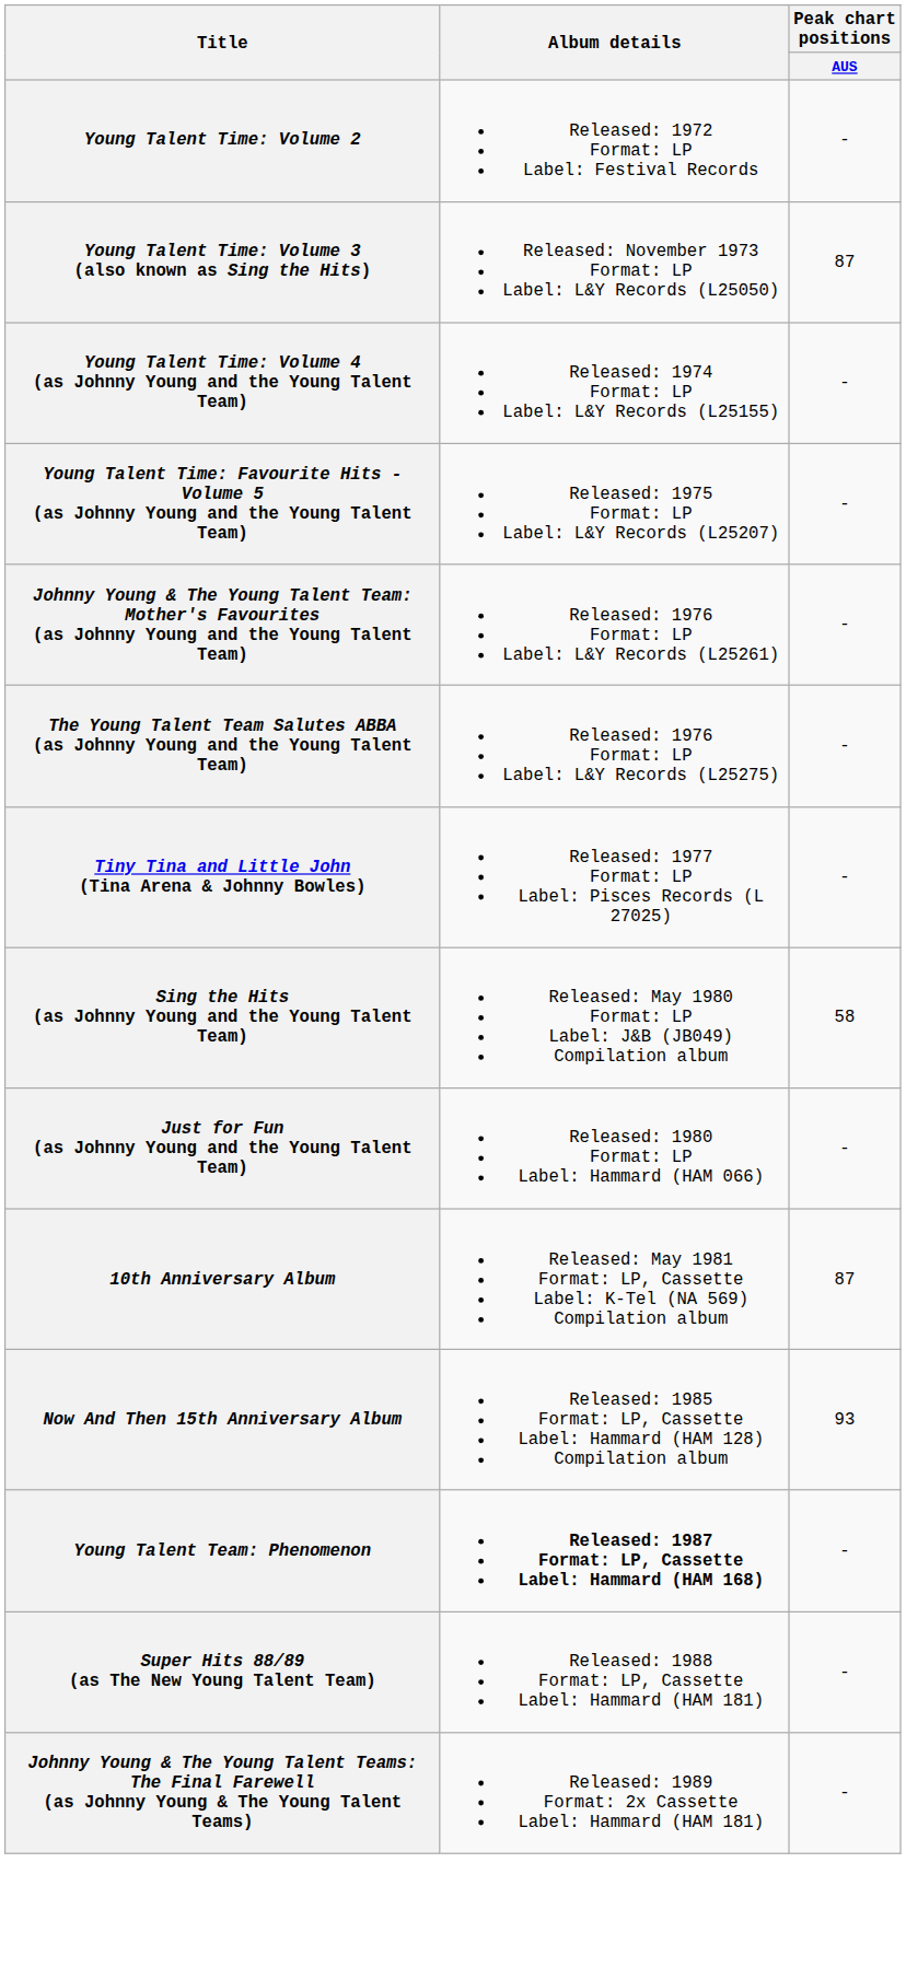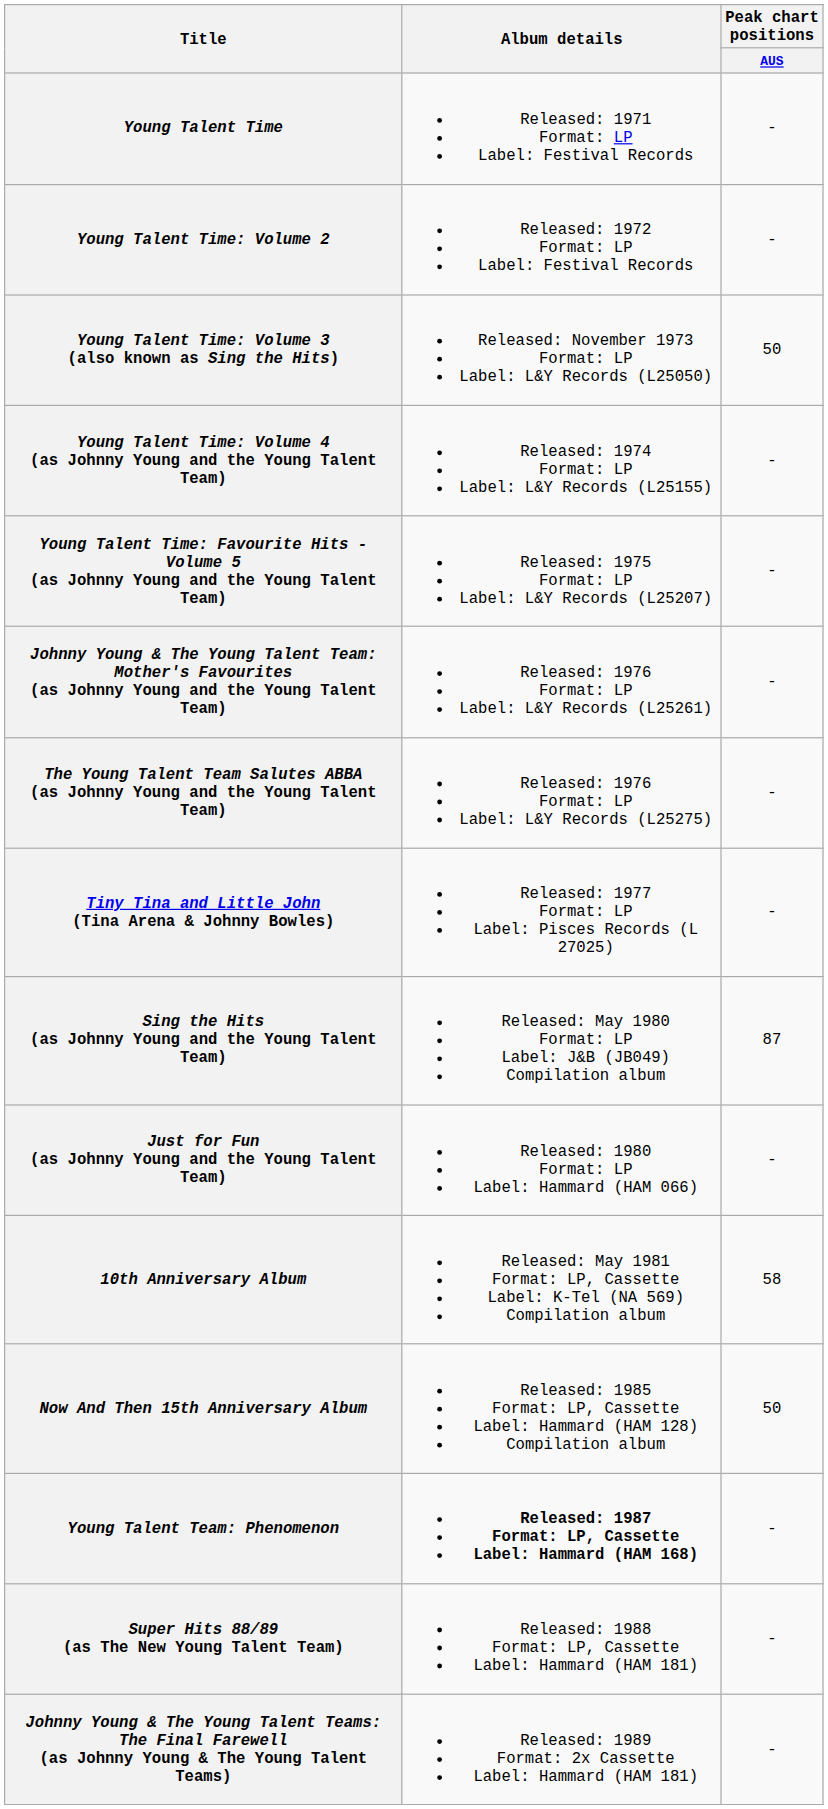+ row: Young Talent Time | Released: 1971 Format: LP Label: Festival Records | -
Young Talent Time: Volume 3 (also known as Sing the Hits) | Peak chart positions / AUS: 87 -> 50
Sing the Hits (as Johnny Young and the Young Talent Team) | Peak chart positions / AUS: 58 -> 87
10th Anniversary Album | Peak chart positions / AUS: 87 -> 58
Now And Then 15th Anniversary Album | Peak chart positions / AUS: 93 -> 50
